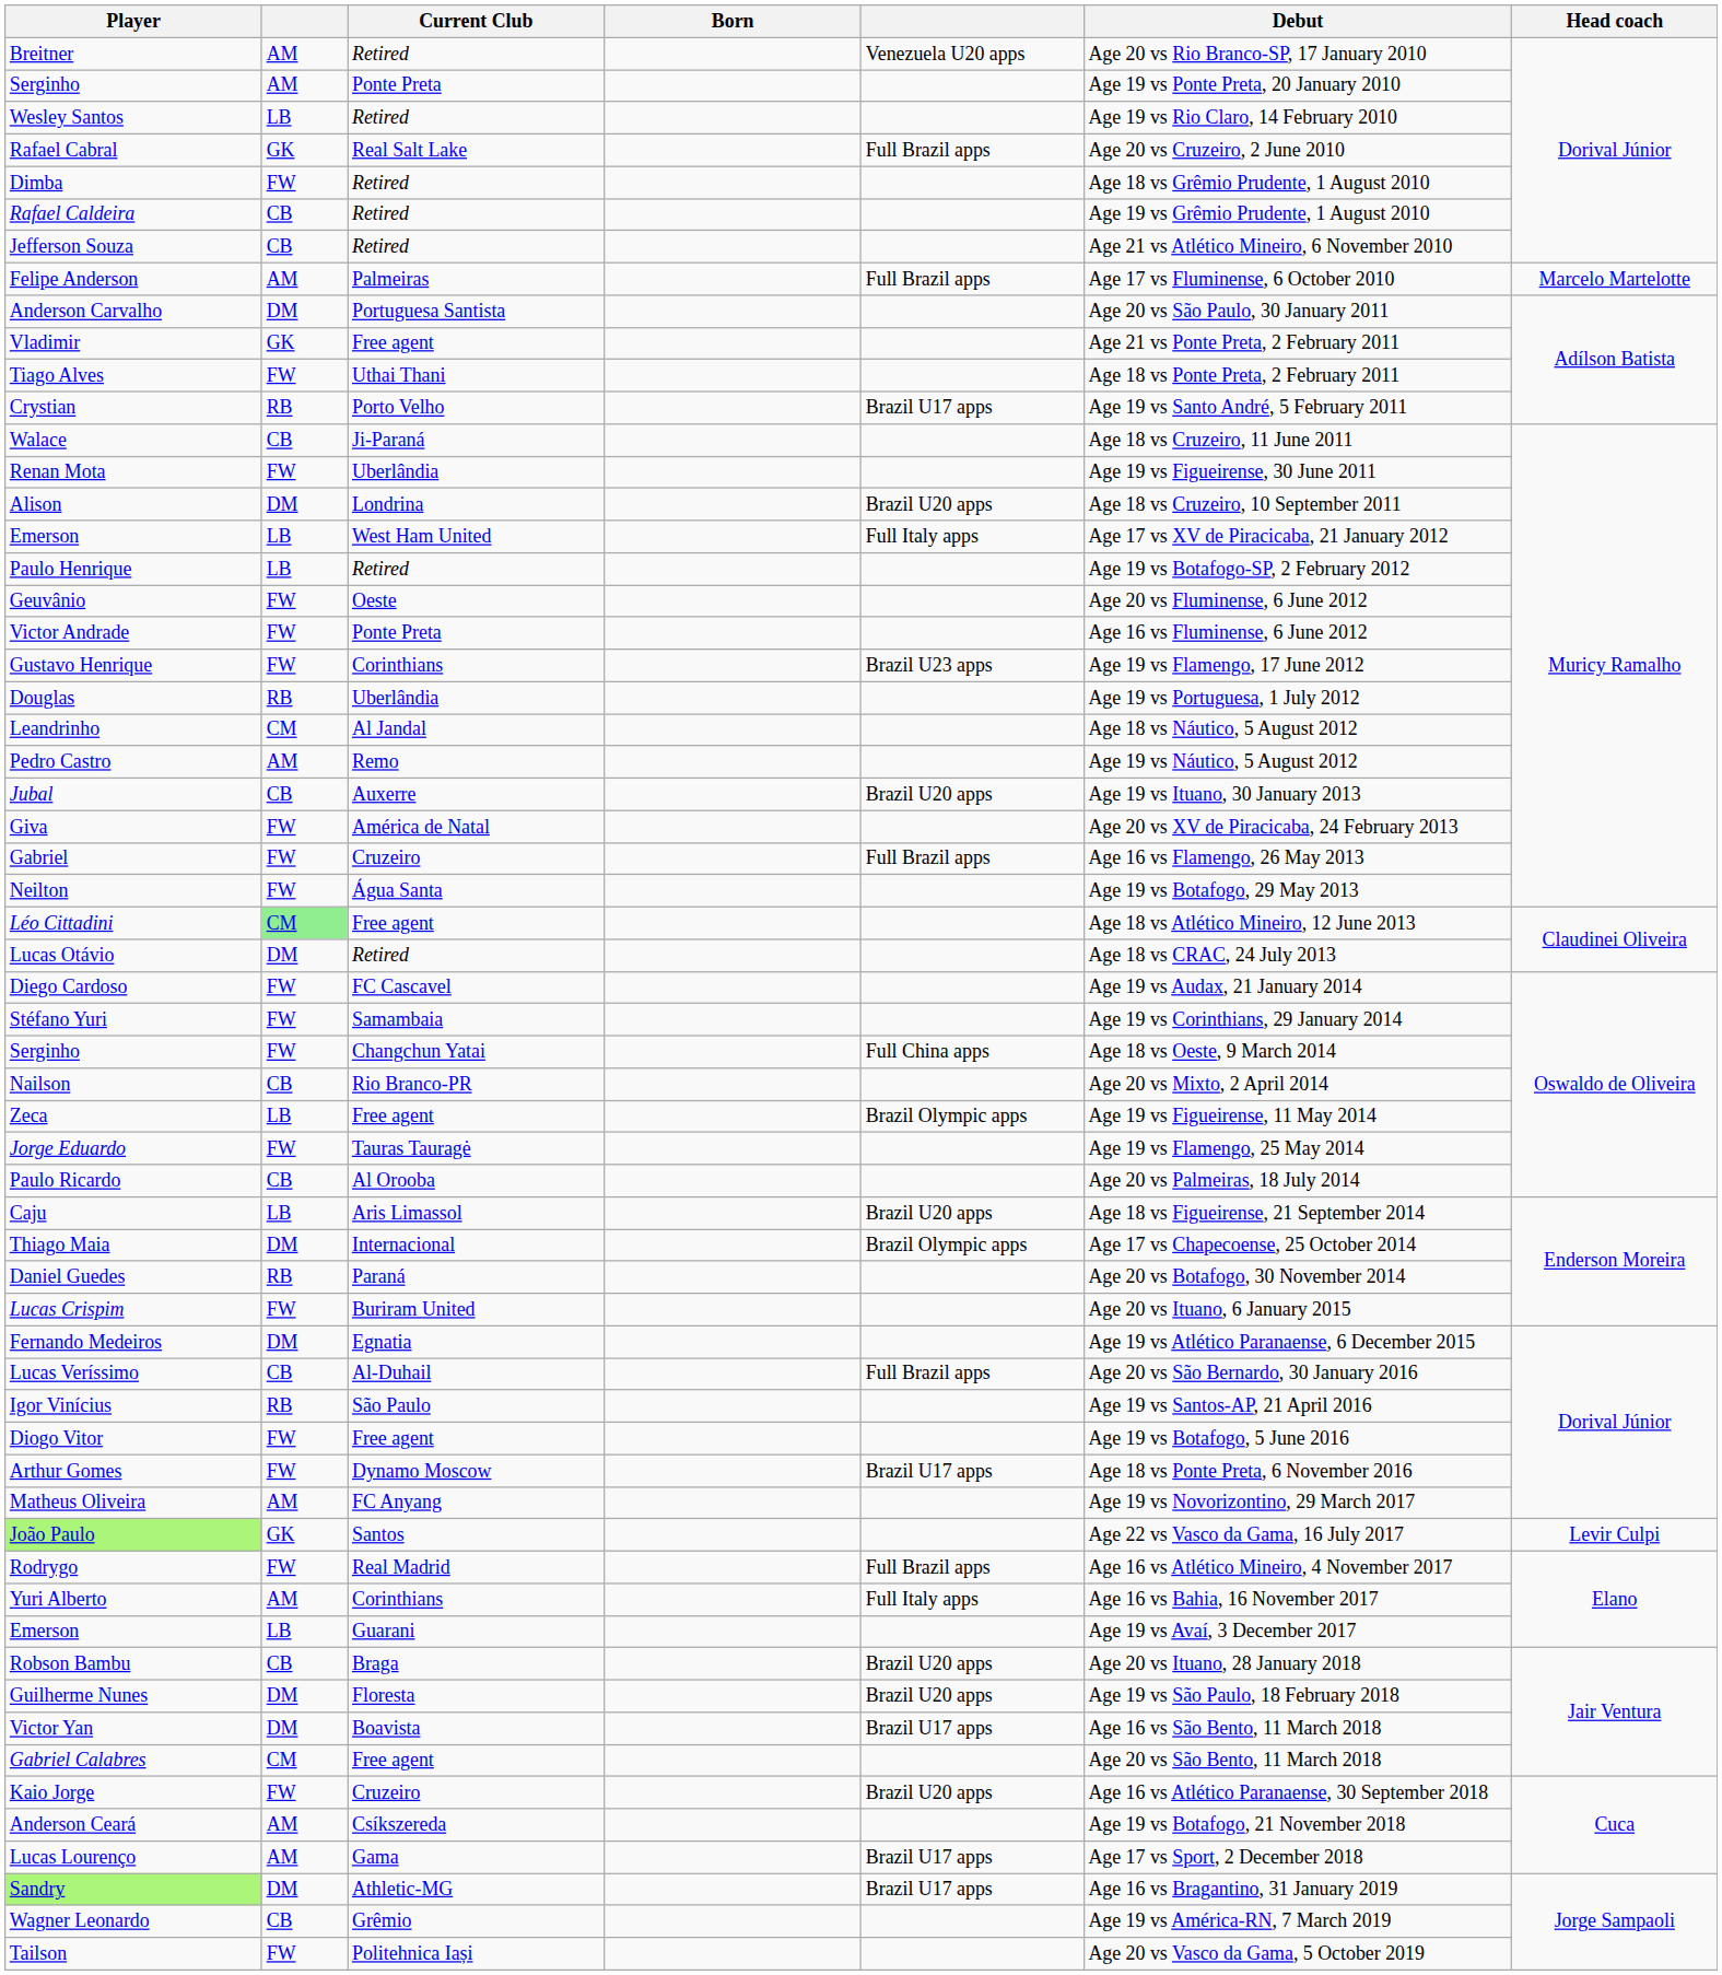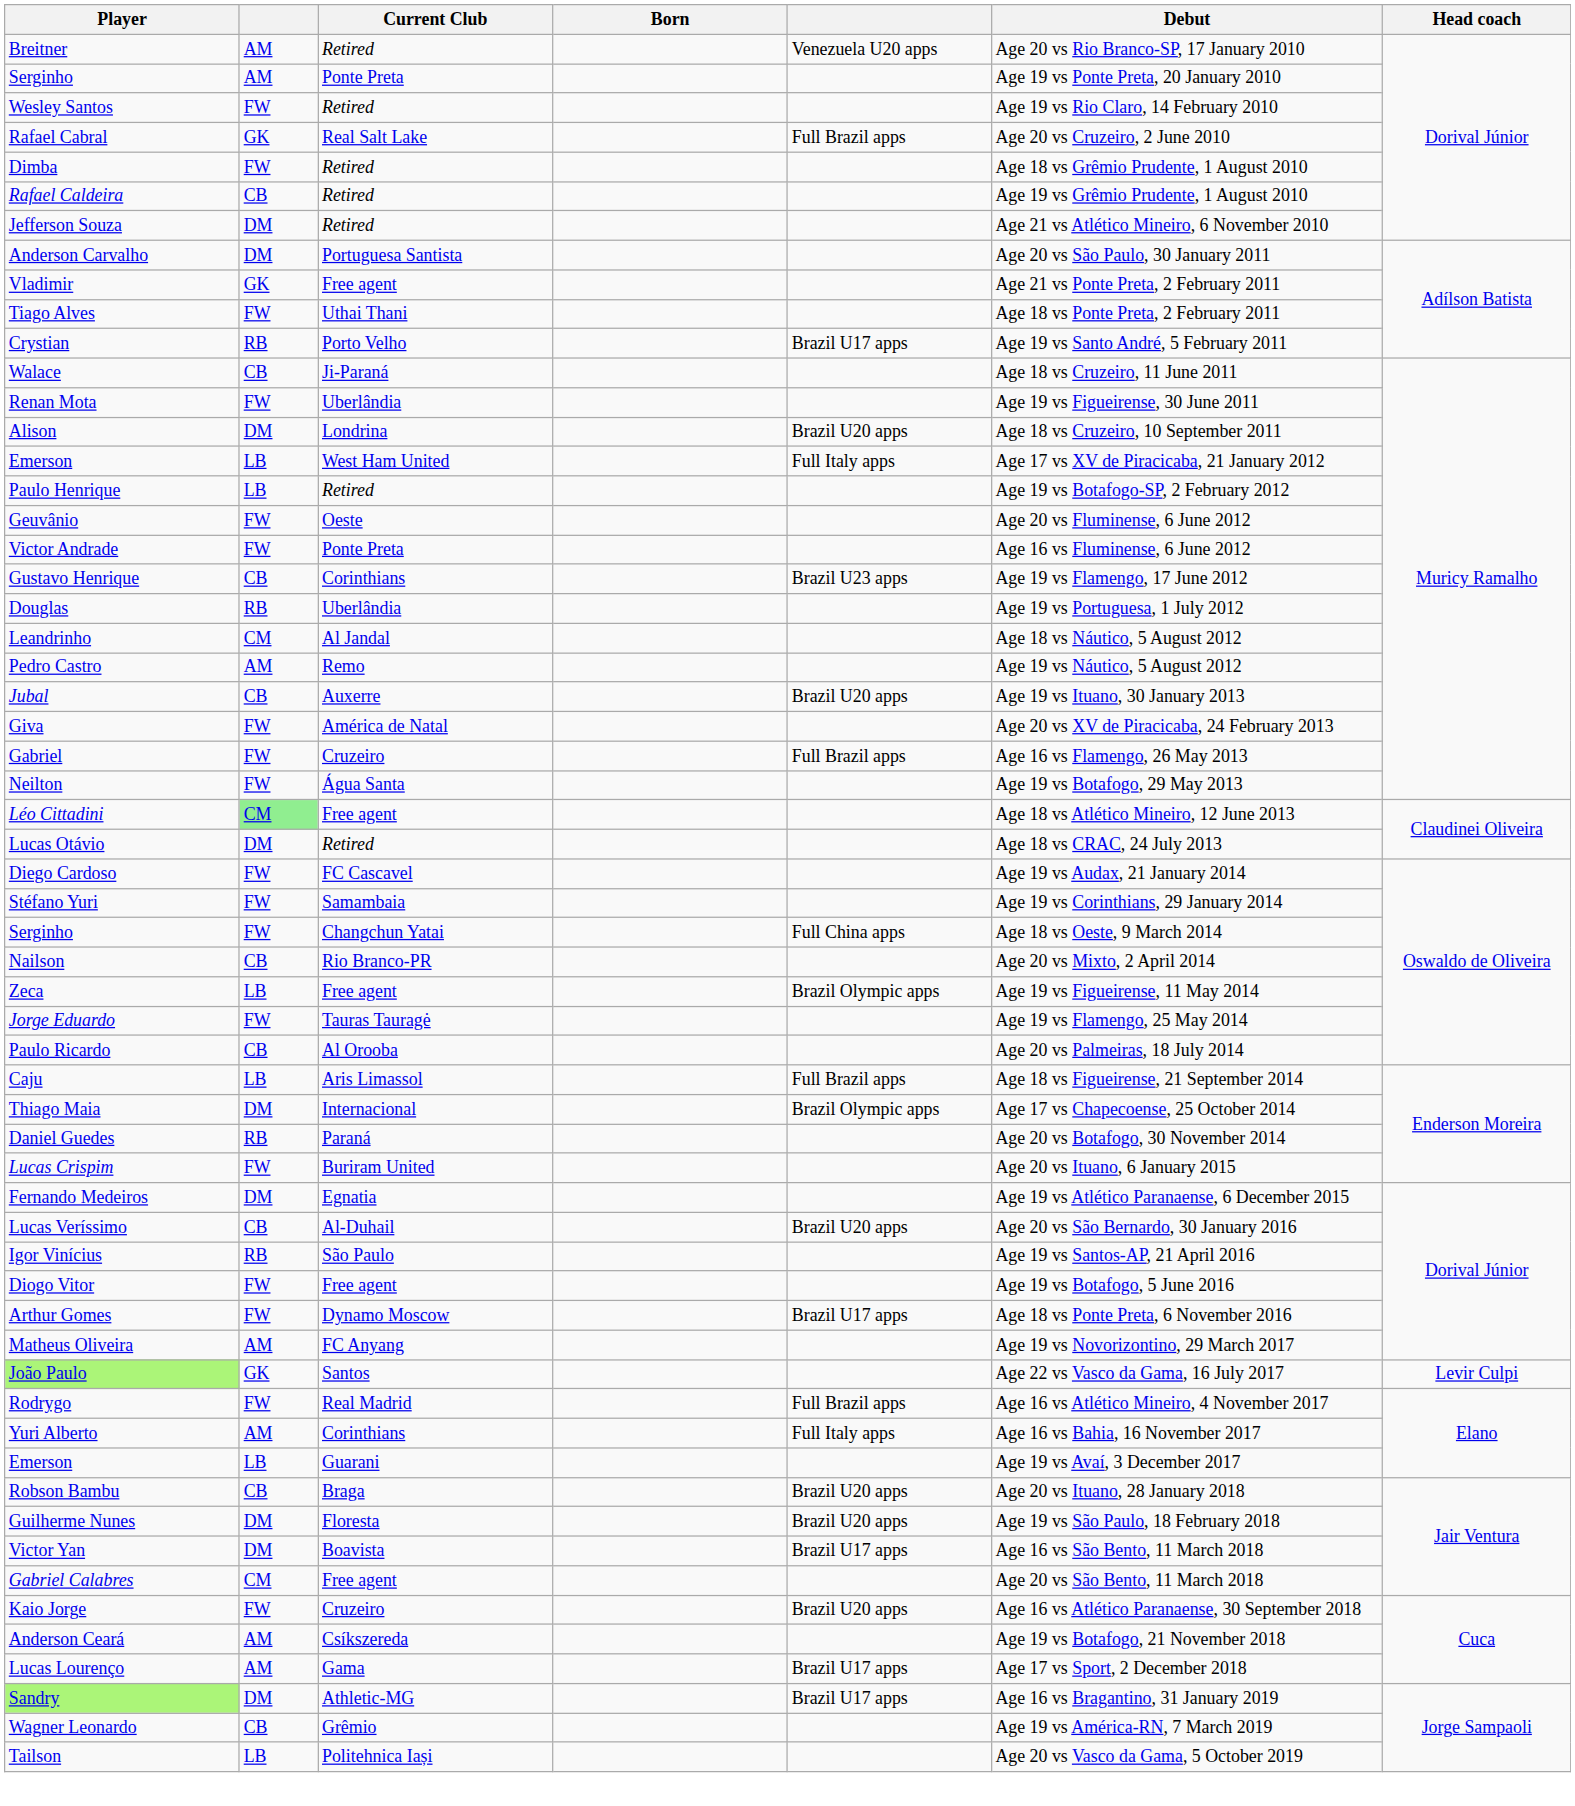Wesley Santos | column 2: LB -> FW
Jefferson Souza | column 2: CB -> DM
- row: Felipe Anderson | AM | Palmeiras | Full Brazil apps | Age 17 vs Fluminense, 6 October 2010 | Marcelo Martelotte
Gustavo Henrique | column 2: FW -> CB
Caju | column 5: Brazil U20 apps -> Full Brazil apps
Lucas Veríssimo | column 5: Full Brazil apps -> Brazil U20 apps
Tailson | column 2: FW -> LB
